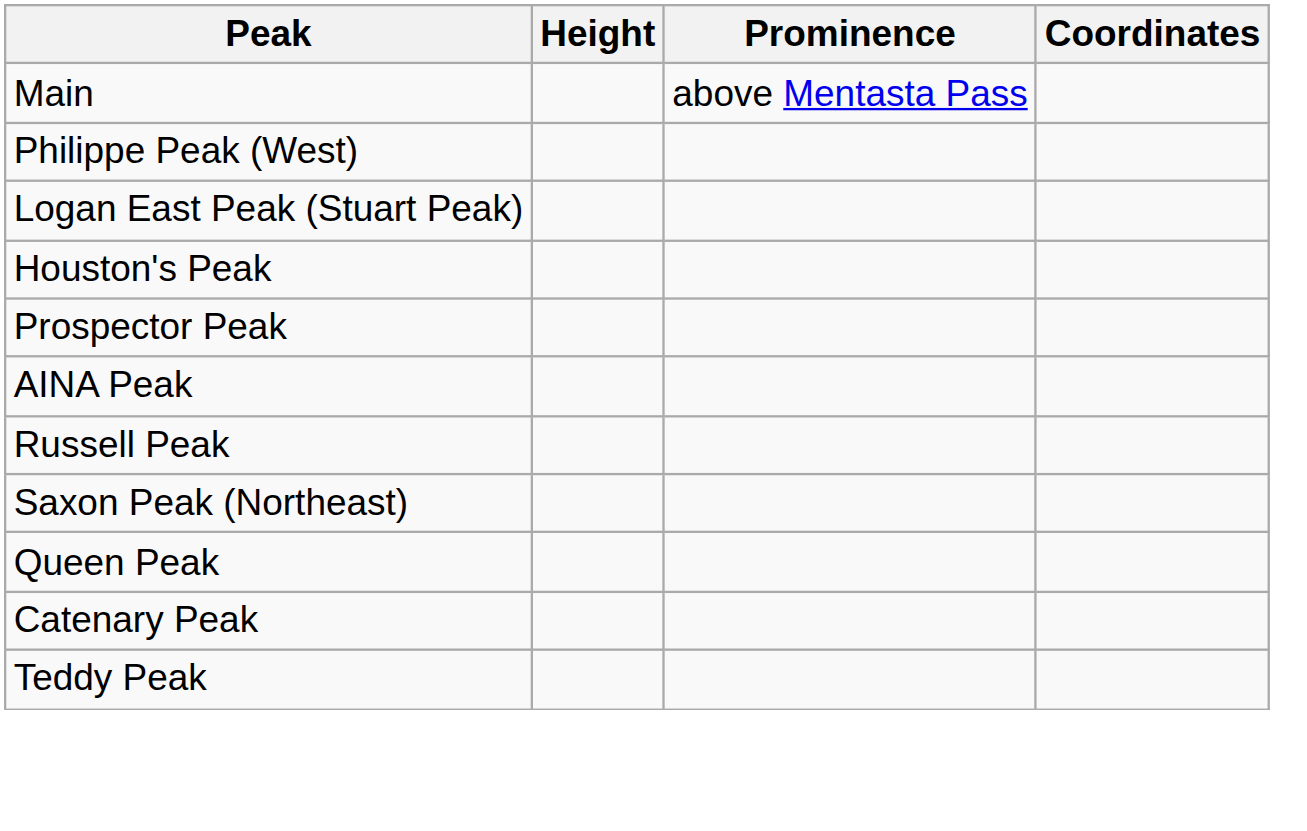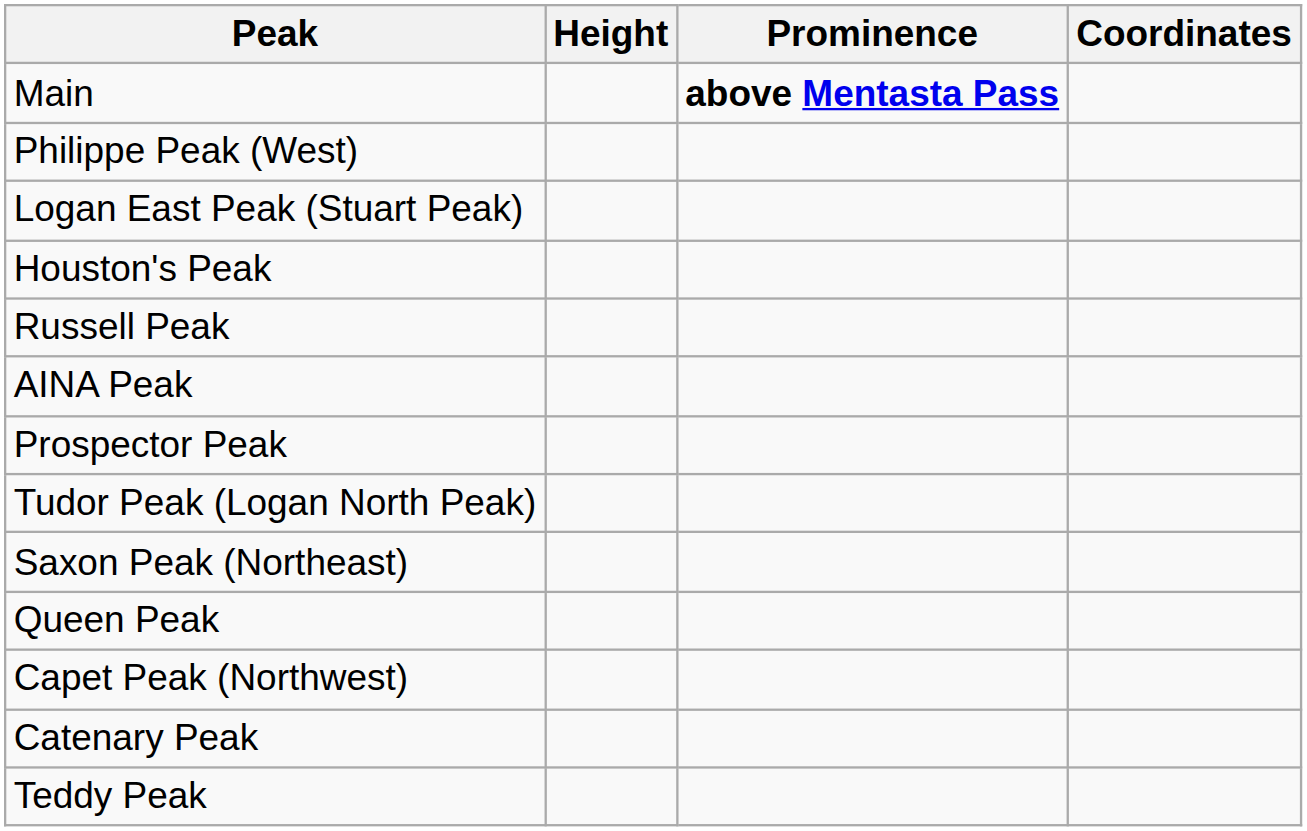Main | Prominence: normal -> bold
rows swapped: Prospector Peak <-> Russell Peak
+ row: Tudor Peak (Logan North Peak)
+ row: Capet Peak (Northwest)
